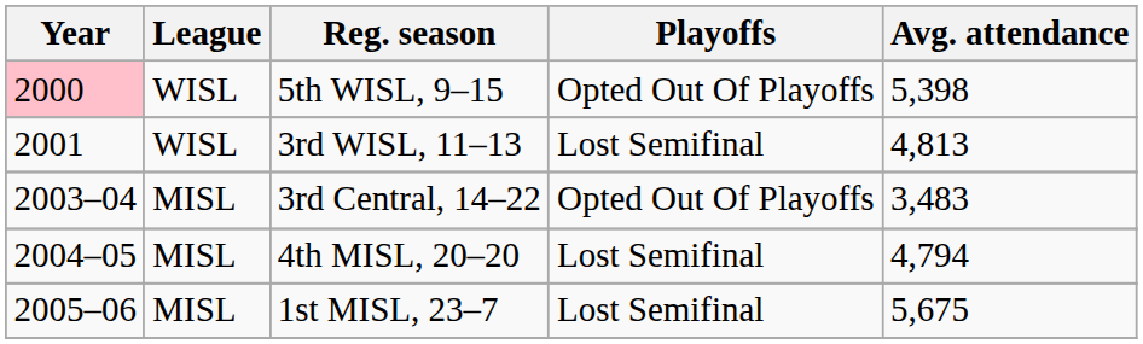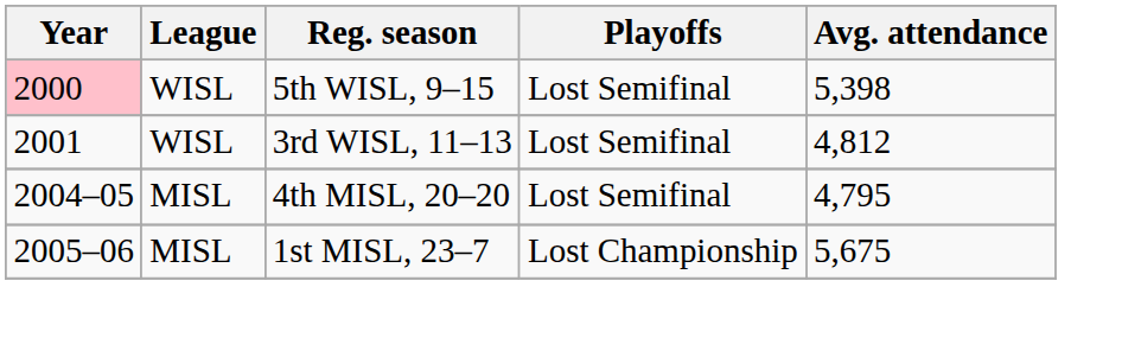5th WISL, 9–15 | Playoffs: Opted Out Of Playoffs -> Lost Semifinal
3rd WISL, 11–13 | Avg. attendance: 4,813 -> 4,812
- row: 2003–04 | MISL | 3rd Central, 14–22 | Opted Out Of Playoffs | 3,483
4th MISL, 20–20 | Avg. attendance: 4,794 -> 4,795
1st MISL, 23–7 | Playoffs: Lost Semifinal -> Lost Championship
